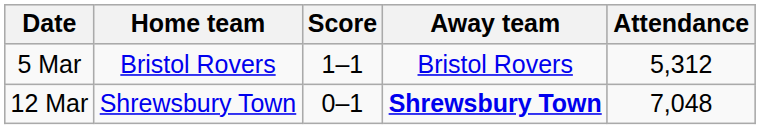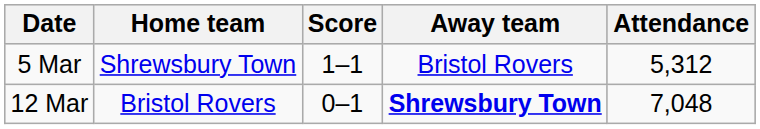5 Mar | Home team: Bristol Rovers -> Shrewsbury Town
12 Mar | Home team: Shrewsbury Town -> Bristol Rovers
